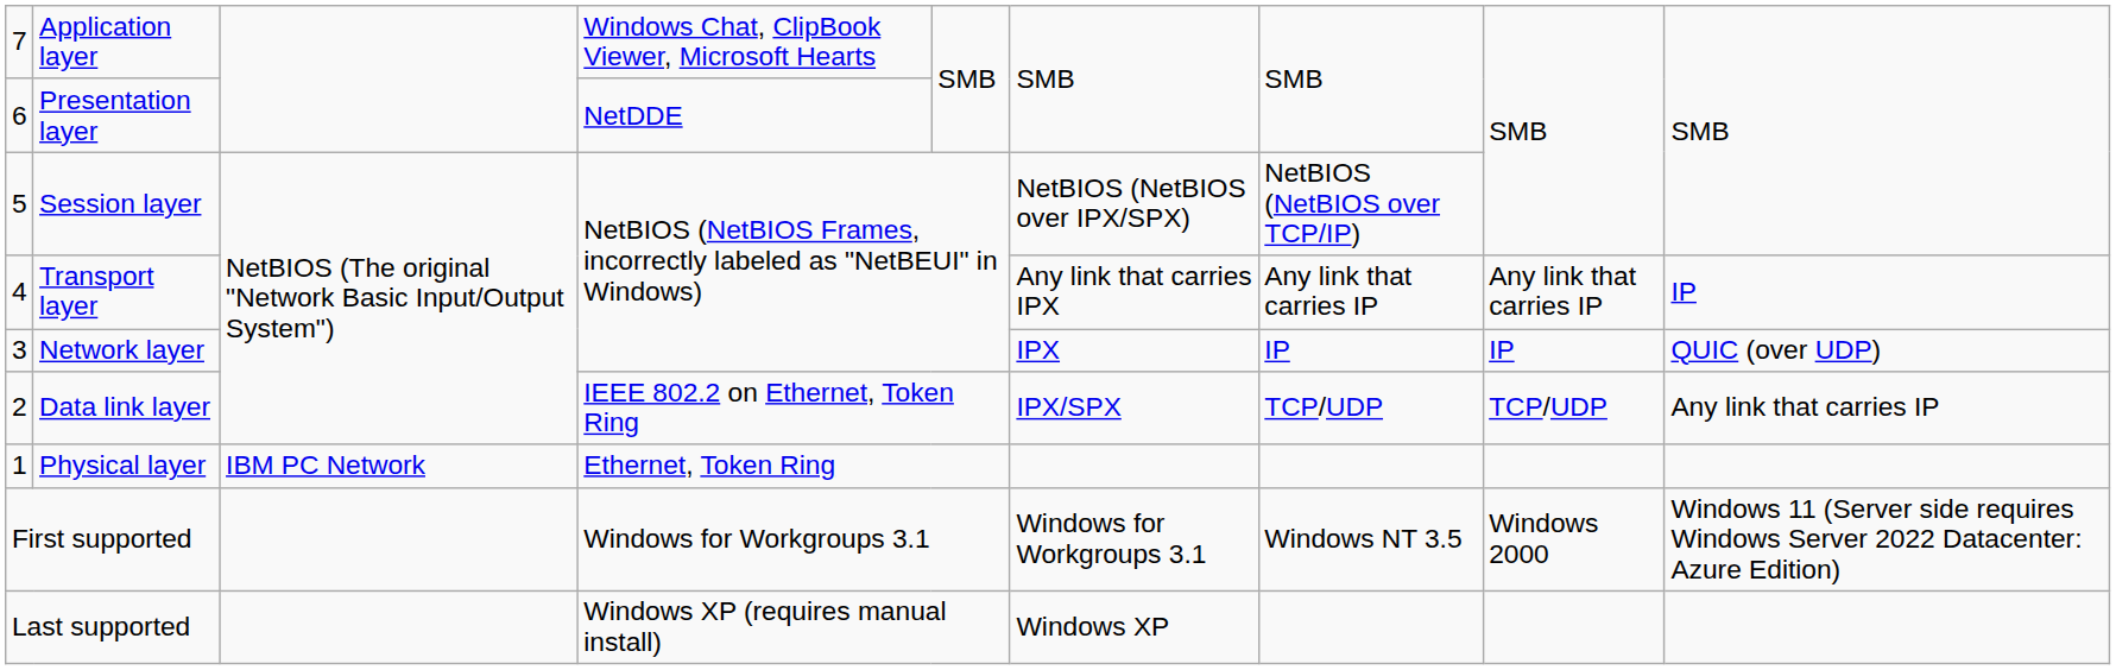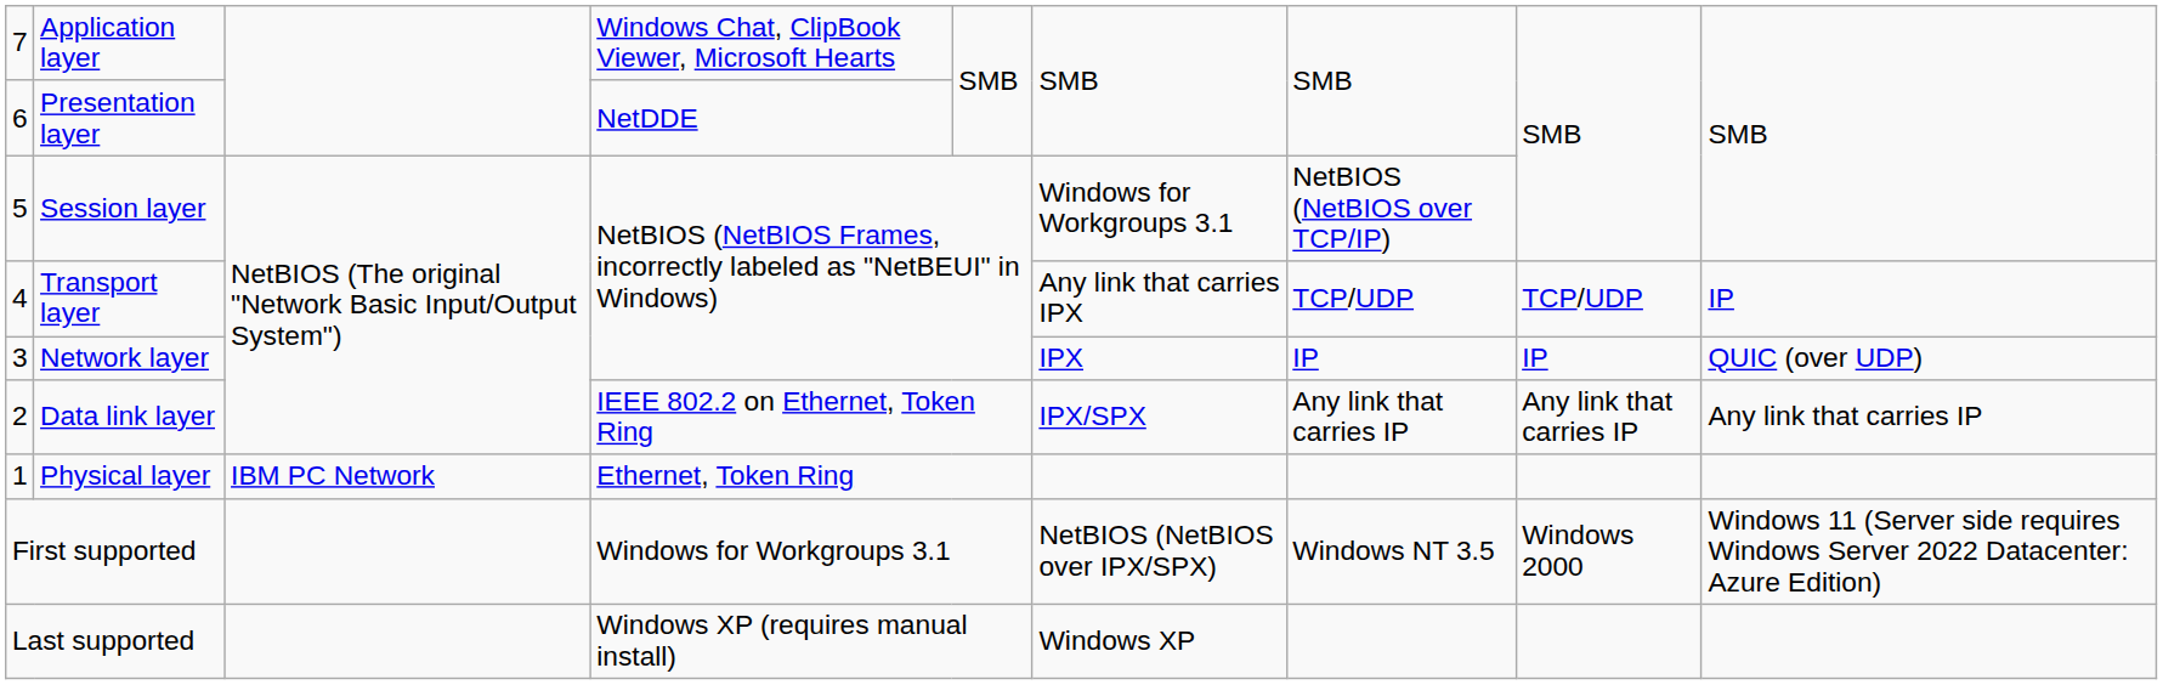Session layer | column 6: NetBIOS (NetBIOS over IPX/SPX) -> Windows for Workgroups 3.1
Transport layer | column 7: Any link that carries IP -> TCP/UDP
Transport layer | column 8: Any link that carries IP -> TCP/UDP
Data link layer | column 7: TCP/UDP -> Any link that carries IP
Data link layer | column 8: TCP/UDP -> Any link that carries IP
First supported | column 6: Windows for Workgroups 3.1 -> NetBIOS (NetBIOS over IPX/SPX)
